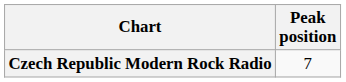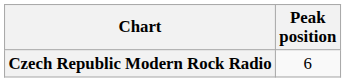Czech Republic Modern Rock Radio | Peak position: 7 -> 6
